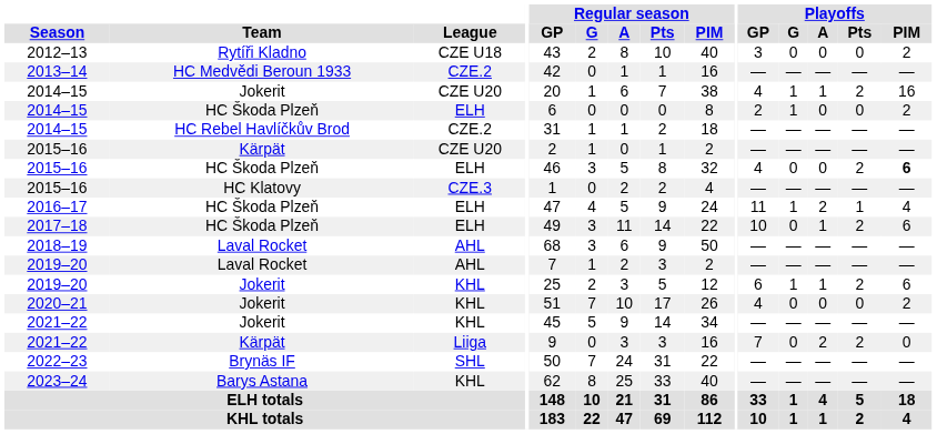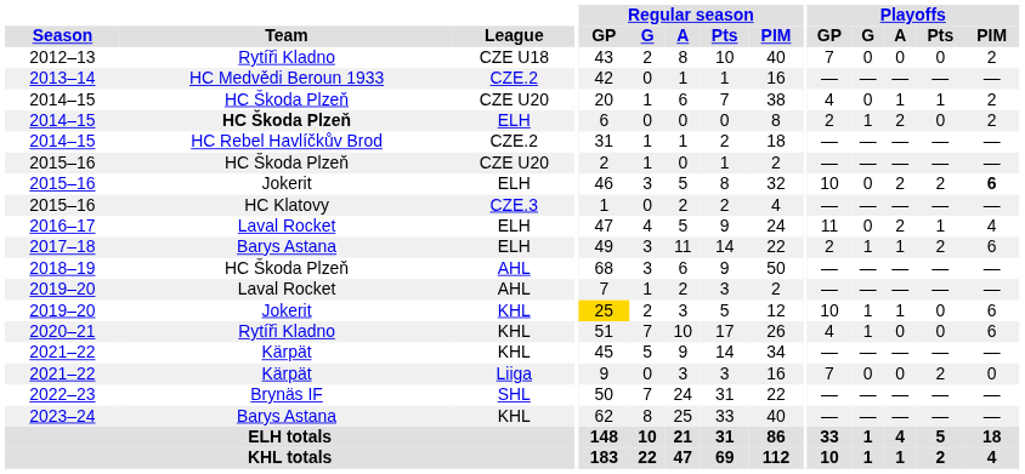2012–13 | Playoffs / GP: 3 -> 7
2014–15 / CZE U20 | Team: Jokerit -> HC Škoda Plzeň
2014–15 / CZE U20 | Playoffs / G: 1 -> 0
2014–15 / CZE U20 | Playoffs / Pts: 2 -> 1
2014–15 / CZE U20 | Playoffs / PIM: 16 -> 2
2014–15 / ELH | Team: normal -> bold
2014–15 / ELH | Playoffs / A: 0 -> 2
2015–16 / CZE U20 | Team: Kärpät -> HC Škoda Plzeň
2015–16 / ELH | Team: HC Škoda Plzeň -> Jokerit
2015–16 / ELH | Playoffs / GP: 4 -> 10
2015–16 / ELH | Playoffs / A: 0 -> 2
2016–17 | Team: HC Škoda Plzeň -> Laval Rocket
2016–17 | Playoffs / G: 1 -> 0
2017–18 | Team: HC Škoda Plzeň -> Barys Astana
2017–18 | Playoffs / GP: 10 -> 2
2017–18 | Playoffs / G: 0 -> 1
2018–19 | Team: Laval Rocket -> HC Škoda Plzeň
2019–20 / KHL | Regular season / GP: no background -> gold background
2019–20 / KHL | Playoffs / GP: 6 -> 10
2019–20 / KHL | Playoffs / Pts: 2 -> 0
2020–21 | Team: Jokerit -> Rytíři Kladno
2020–21 | Playoffs / G: 0 -> 1
2020–21 | Playoffs / PIM: 2 -> 6
2021–22 / KHL | Team: Jokerit -> Kärpät
2021–22 / Liiga | Playoffs / A: 2 -> 0
